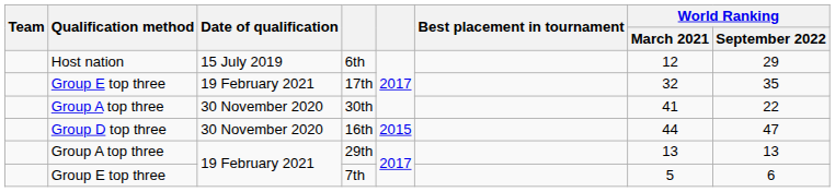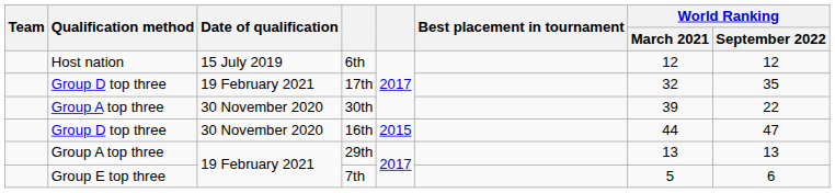6th | World Ranking / September 2022: 29 -> 12
17th | Qualification method: Group E top three -> Group D top three
30th | World Ranking / March 2021: 41 -> 39
